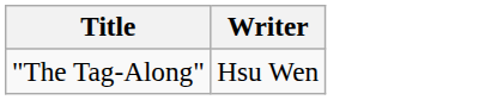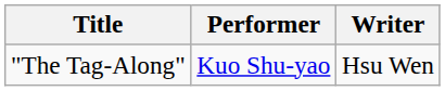+ column: Performer | Kuo Shu-yao
